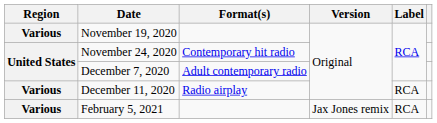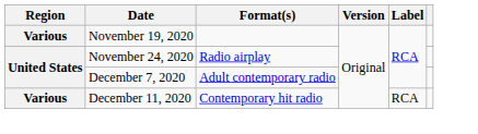November 24, 2020 | Format(s): Contemporary hit radio -> Radio airplay
December 11, 2020 | Format(s): Radio airplay -> Contemporary hit radio
- row: Various | February 5, 2021 | Jax Jones remix | RCA
